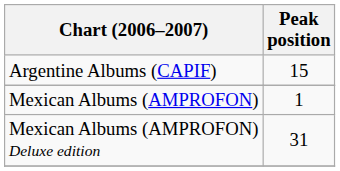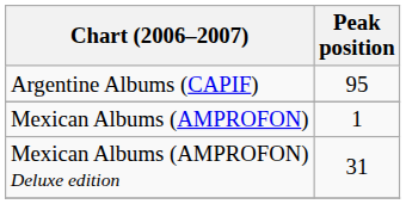Argentine Albums (CAPIF) | Peak position: 15 -> 95
